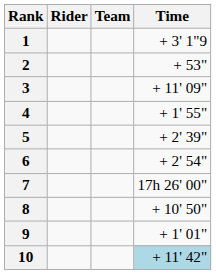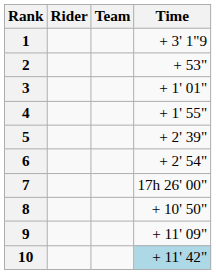3 | Time: + 11' 09" -> + 1' 01"
9 | Time: + 1' 01" -> + 11' 09"
